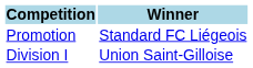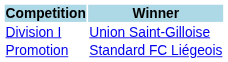rows swapped: Division I <-> Promotion
